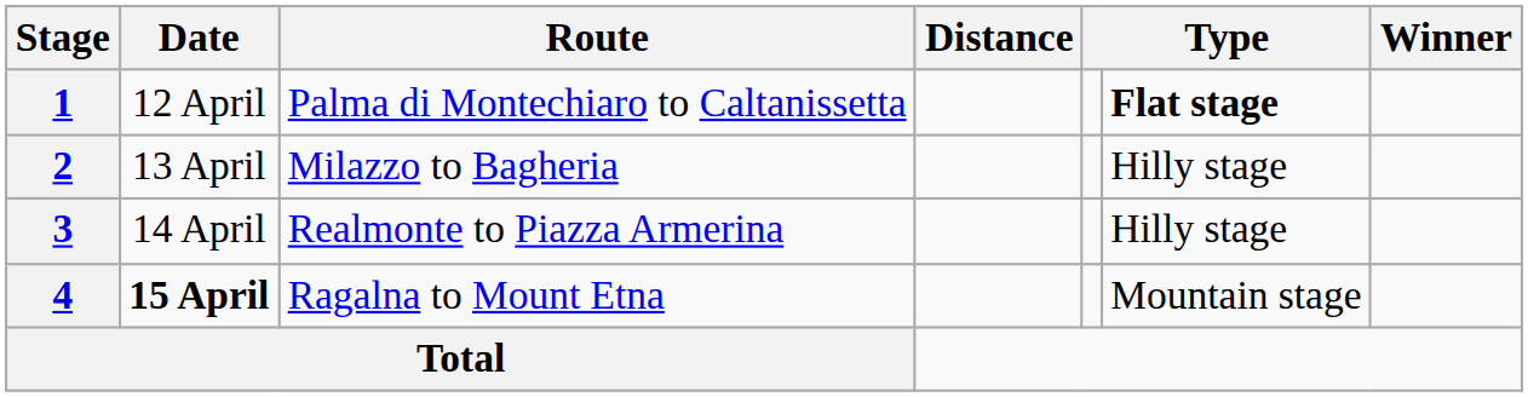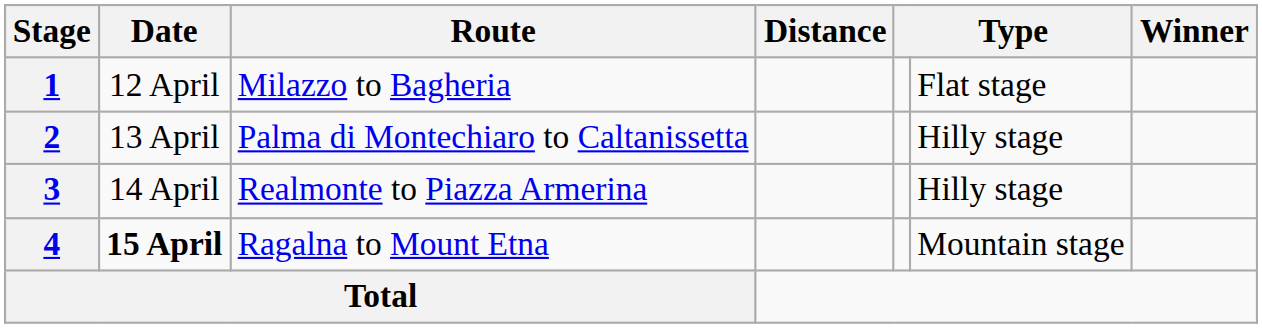1 | Route: Palma di Montechiaro to Caltanissetta -> Milazzo to Bagheria
1 | column 6: bold -> normal
2 | Route: Milazzo to Bagheria -> Palma di Montechiaro to Caltanissetta
